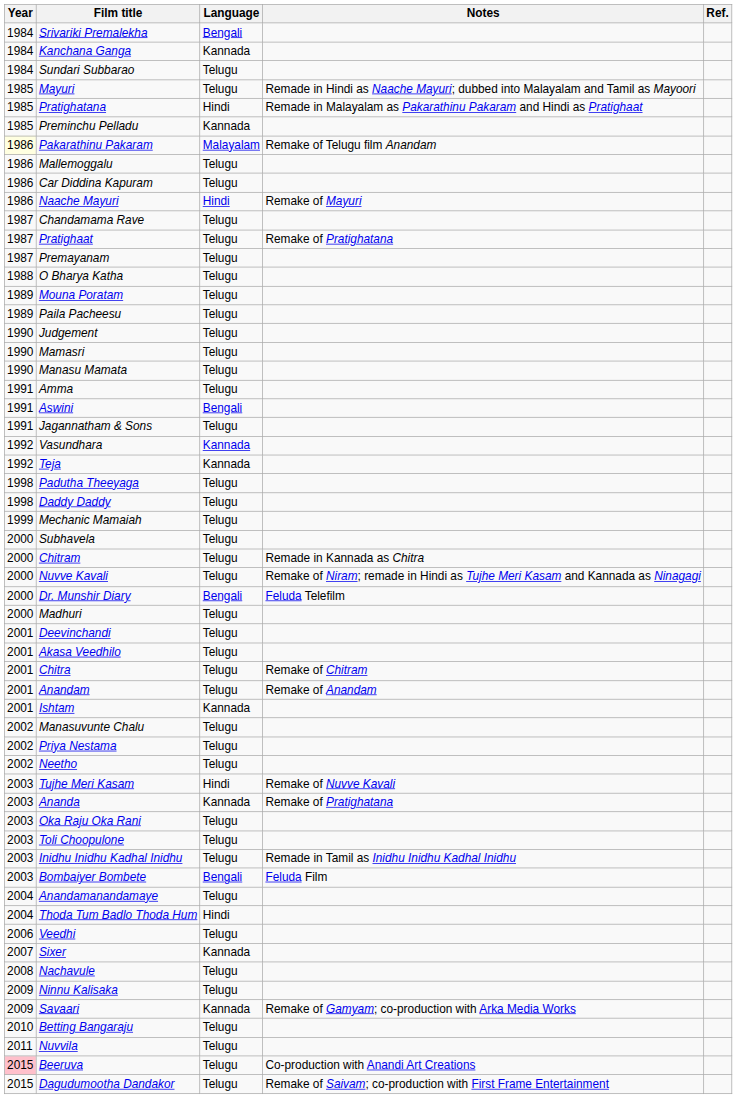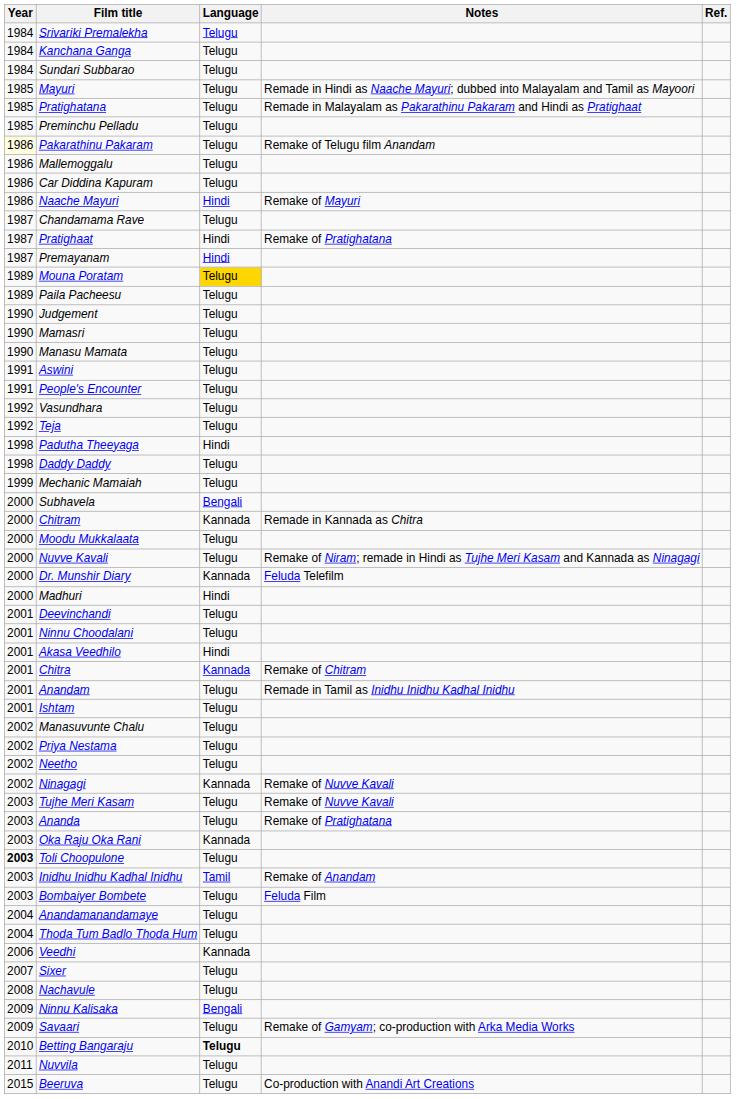Srivariki Premalekha | Language: Bengali -> Telugu
Kanchana Ganga | Language: Kannada -> Telugu
Pratighatana | Language: Hindi -> Telugu
Preminchu Pelladu | Language: Kannada -> Telugu
Pakarathinu Pakaram | Language: Malayalam -> Telugu
Pratighaat | Language: Telugu -> Hindi
Premayanam | Language: Telugu -> Hindi
- row: 1988 | O Bharya Katha | Telugu
Mouna Poratam | Language: no background -> gold background
- row: 1991 | Amma | Telugu
Aswini | Language: Bengali -> Telugu
+ row: 1991 | People's Encounter | Telugu
- row: 1991 | Jagannatham & Sons | Telugu
Vasundhara | Language: Kannada -> Telugu
Teja | Language: Kannada -> Telugu
Padutha Theeyaga | Language: Telugu -> Hindi
Subhavela | Language: Telugu -> Bengali
Chitram | Language: Telugu -> Kannada
+ row: 2000 | Moodu Mukkalaata | Telugu
Dr. Munshir Diary | Language: Bengali -> Kannada
Madhuri | Language: Telugu -> Hindi
+ row: 2001 | Ninnu Choodalani | Telugu
Akasa Veedhilo | Language: Telugu -> Hindi
Chitra | Language: Telugu -> Kannada
Anandam | Notes: Remake of Anandam -> Remade in Tamil as Inidhu Inidhu Kadhal Inidhu
Ishtam | Language: Kannada -> Telugu
+ row: 2002 | Ninagagi | Kannada | Remake of Nuvve Kavali
Tujhe Meri Kasam | Language: Hindi -> Telugu
Ananda | Language: Kannada -> Telugu
Oka Raju Oka Rani | Language: Telugu -> Kannada
Toli Choopulone | Year: normal -> bold
Inidhu Inidhu Kadhal Inidhu | Language: Telugu -> Tamil
Inidhu Inidhu Kadhal Inidhu | Notes: Remade in Tamil as Inidhu Inidhu Kadhal Inidhu -> Remake of Anandam
Bombaiyer Bombete | Language: Bengali -> Telugu
Thoda Tum Badlo Thoda Hum | Language: Hindi -> Telugu
Veedhi | Language: Telugu -> Kannada
Sixer | Language: Kannada -> Telugu
Ninnu Kalisaka | Language: Telugu -> Bengali
Savaari | Language: Kannada -> Telugu
Betting Bangaraju | Language: normal -> bold
Beeruva | Year: pink background -> no background
- row: 2015 | Dagudumootha Dandakor | Telugu | Remake of Saivam; co-production with First Frame Entertainment
